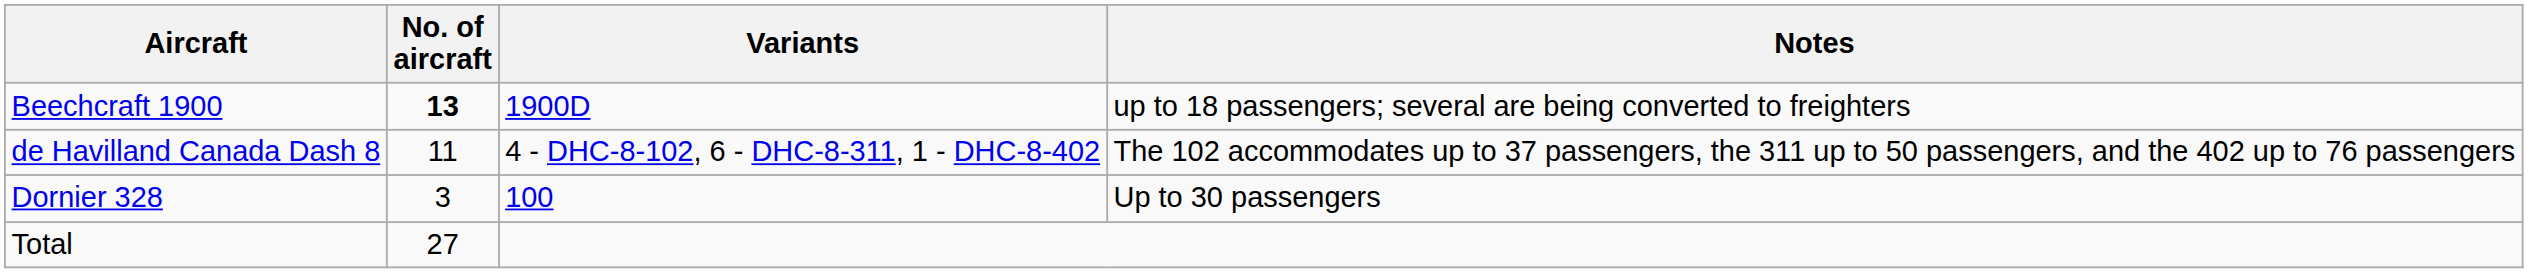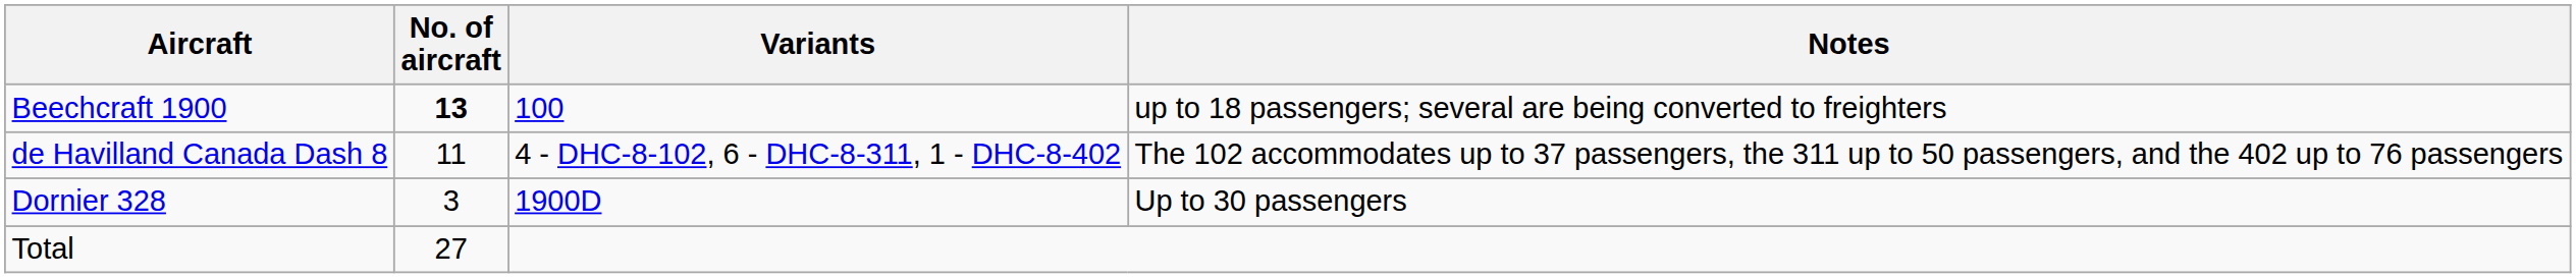Beechcraft 1900 | Variants: 1900D -> 100
Dornier 328 | Variants: 100 -> 1900D
